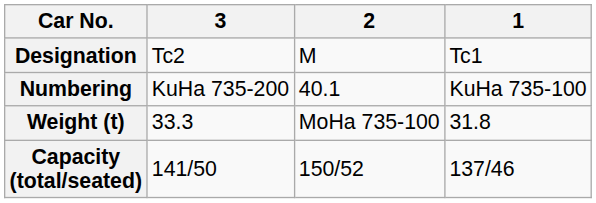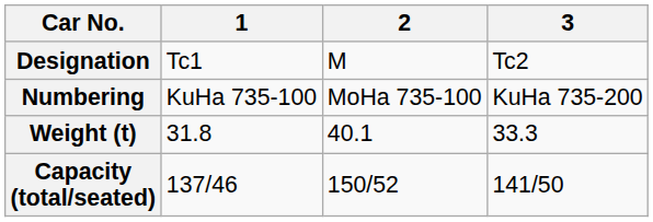columns swapped: 1 <-> 3
Numbering | 2: 40.1 -> MoHa 735-100
Weight (t) | 2: MoHa 735-100 -> 40.1
